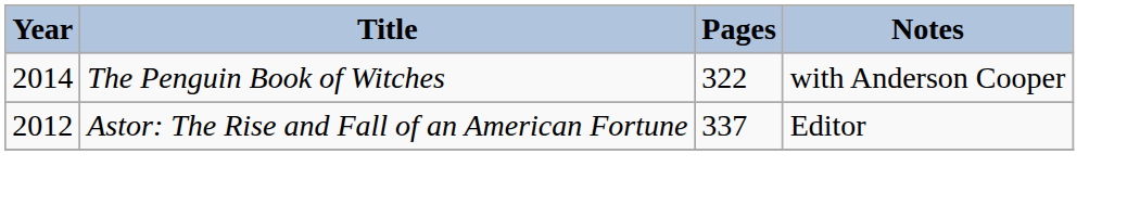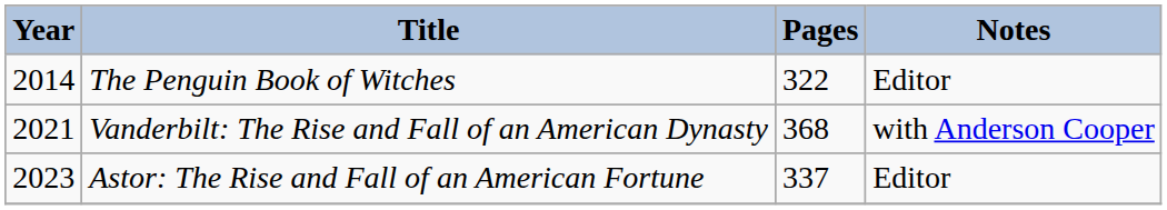The Penguin Book of Witches | Notes: with Anderson Cooper -> Editor
+ row: 2021 | Vanderbilt: The Rise and Fall of an American Dynasty | 368 | with Anderson Cooper
Astor: The Rise and Fall of an American Fortune | Year: 2012 -> 2023
